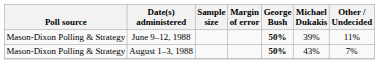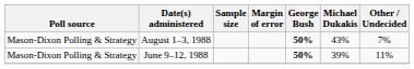rows swapped: June 9–12, 1988 <-> August 1–3, 1988
